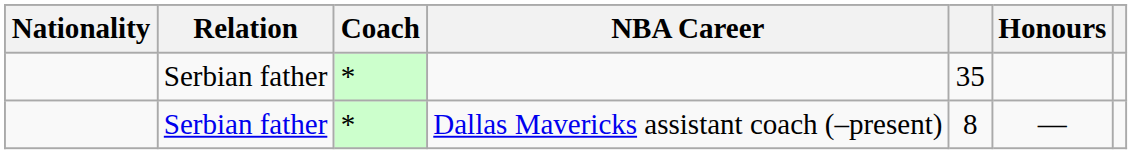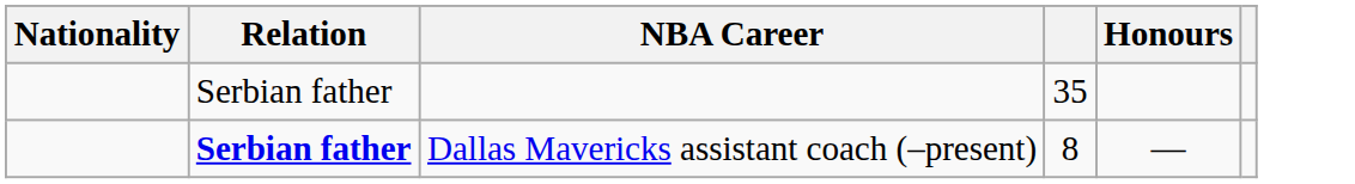- column: Coach | * | *
Dallas Mavericks assistant coach (–present) | Relation: normal -> bold
